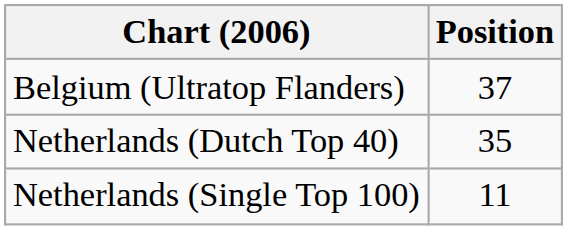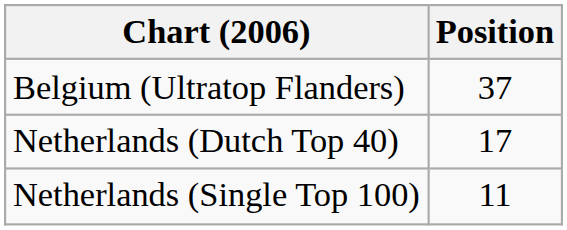Netherlands (Dutch Top 40) | Position: 35 -> 17
